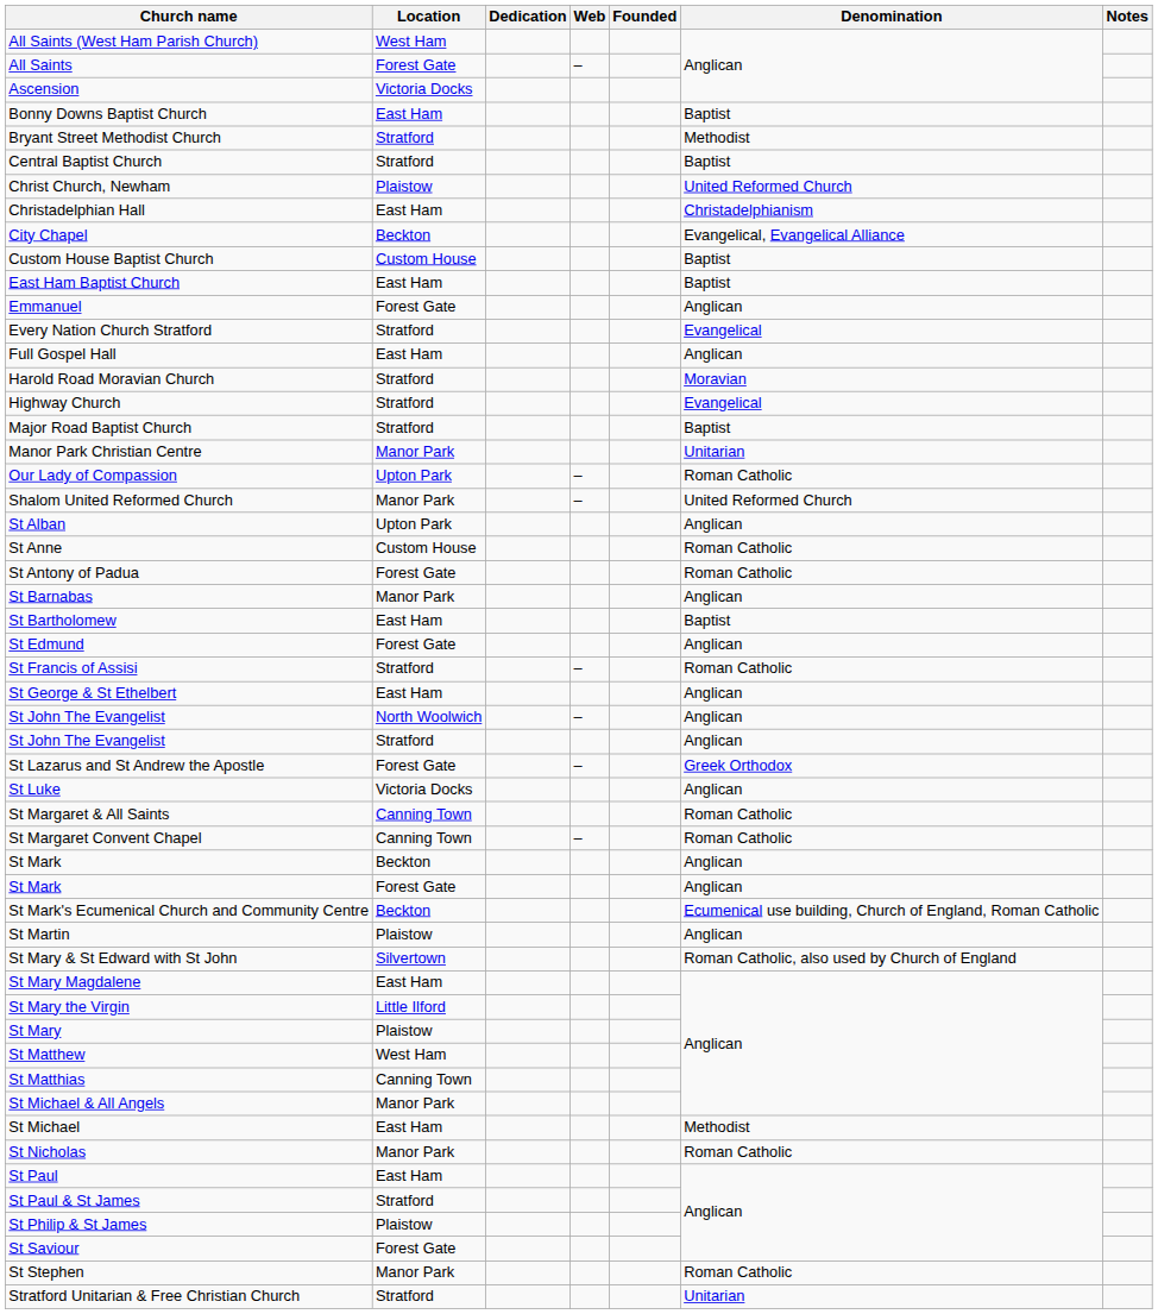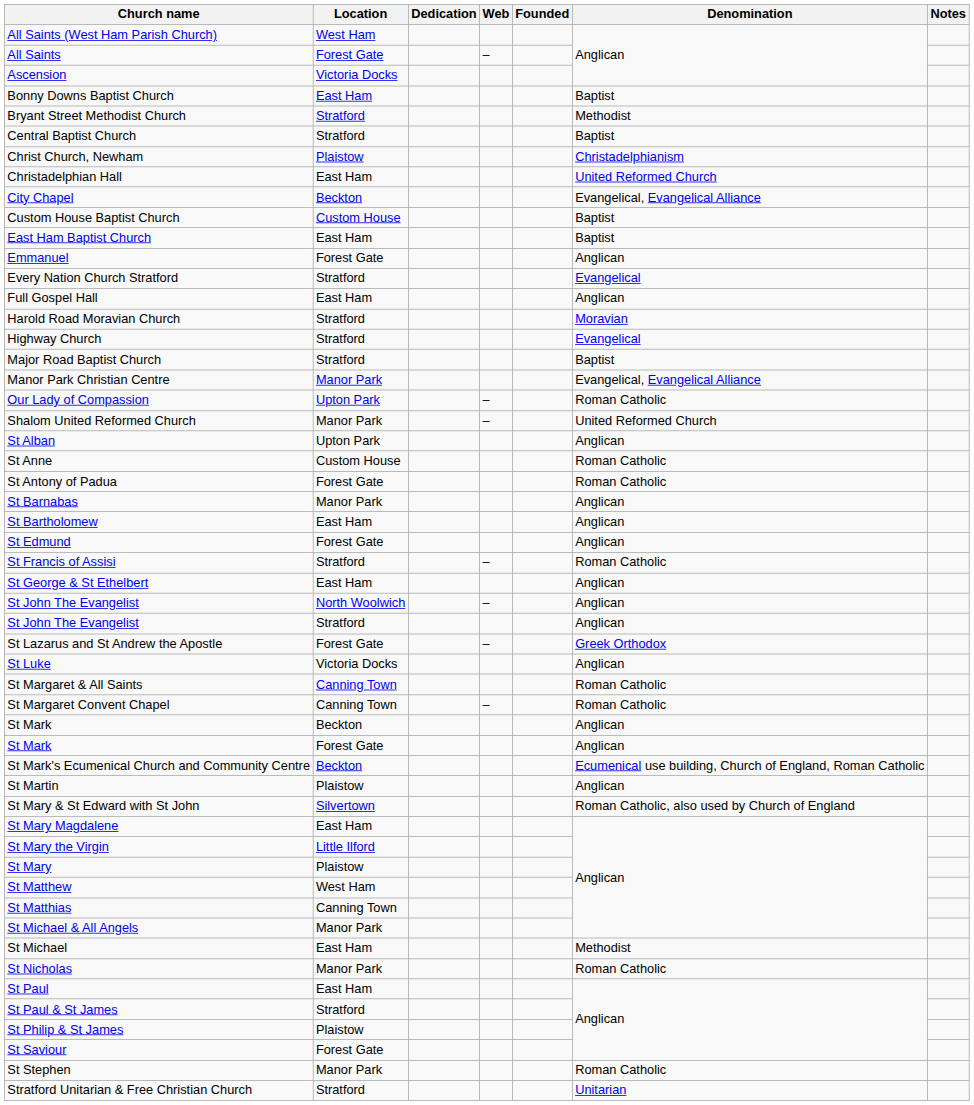Christ Church, Newham | Denomination: United Reformed Church -> Christadelphianism
Christadelphian Hall | Denomination: Christadelphianism -> United Reformed Church
Manor Park Christian Centre | Denomination: Unitarian -> Evangelical, Evangelical Alliance
St Bartholomew | Denomination: Baptist -> Anglican
